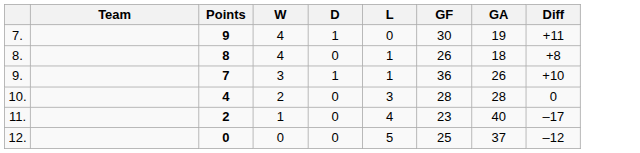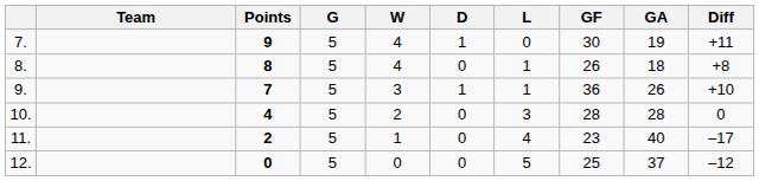+ column: G | 5 | 5 | 5 | 5 | 5 | 5
